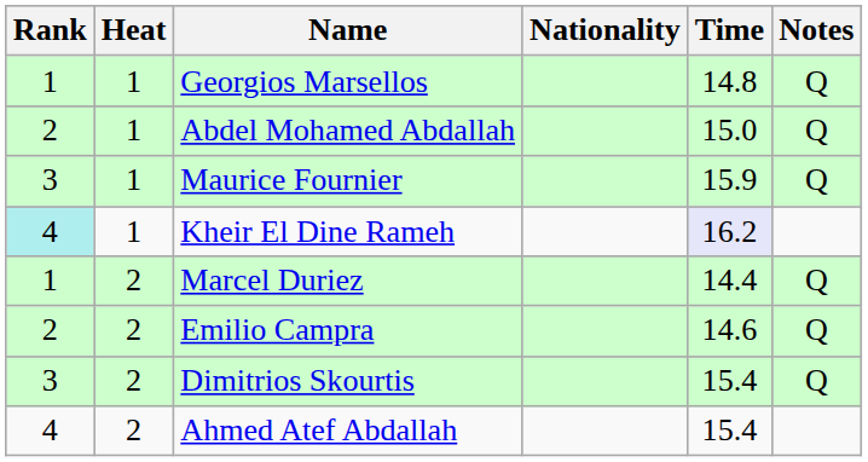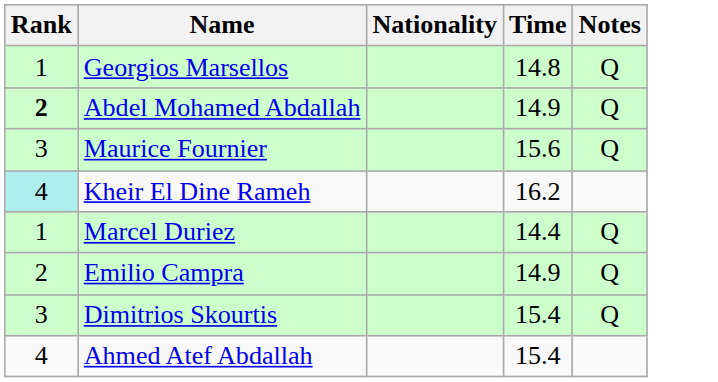- column: Heat | 1 | 1 | 1 | 1 | 2 | 2 | 2 | 2
Abdel Mohamed Abdallah | Rank: normal -> bold
Abdel Mohamed Abdallah | Time: 15.0 -> 14.9
Maurice Fournier | Time: 15.9 -> 15.6
Kheir El Dine Rameh | Time: lavender background -> no background
Emilio Campra | Time: 14.6 -> 14.9
